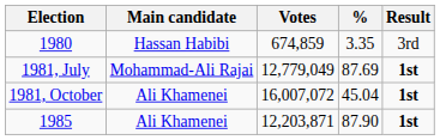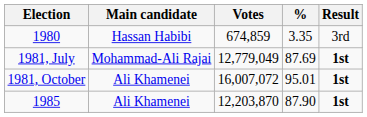1981, October | %: 45.04 -> 95.01
1985 | Votes: 12,203,871 -> 12,203,870
